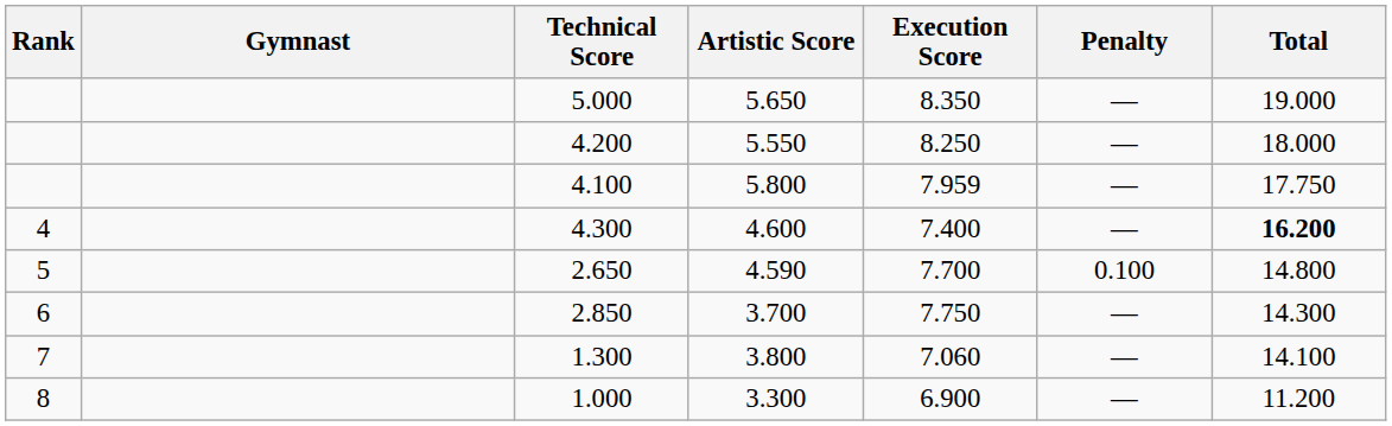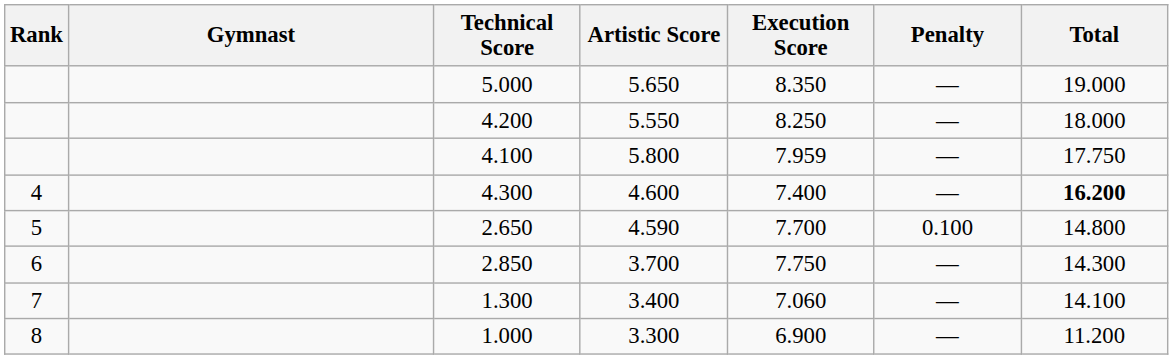1.300 | Artistic Score: 3.800 -> 3.400
